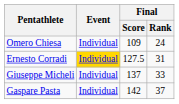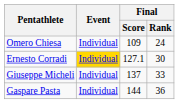Ernesto Corradi | Final / Score: 127.5 -> 127.1
Ernesto Corradi | Final / Rank: 31 -> 30
Gaspare Pasta | Final / Score: 142 -> 144
Gaspare Pasta | Final / Rank: 37 -> 36
